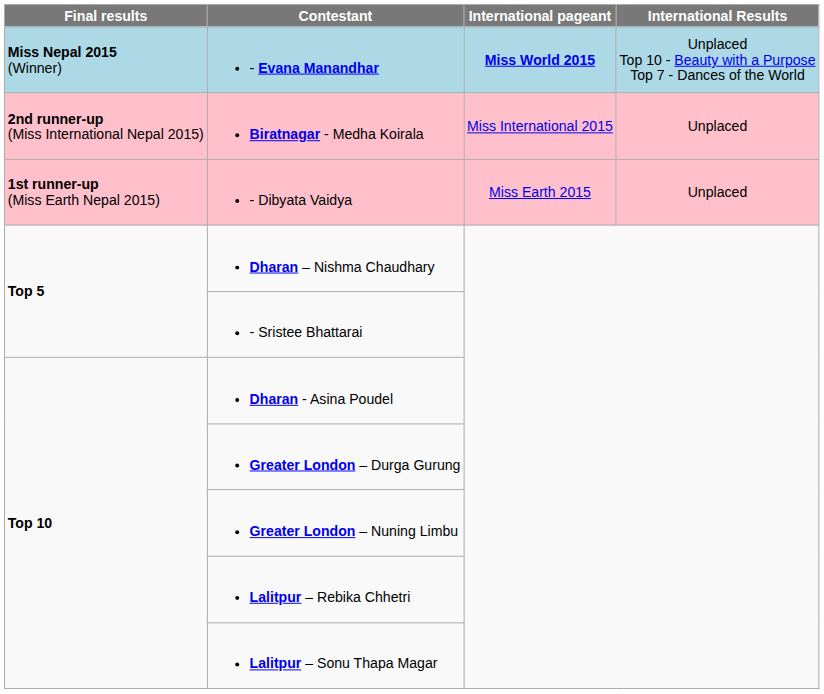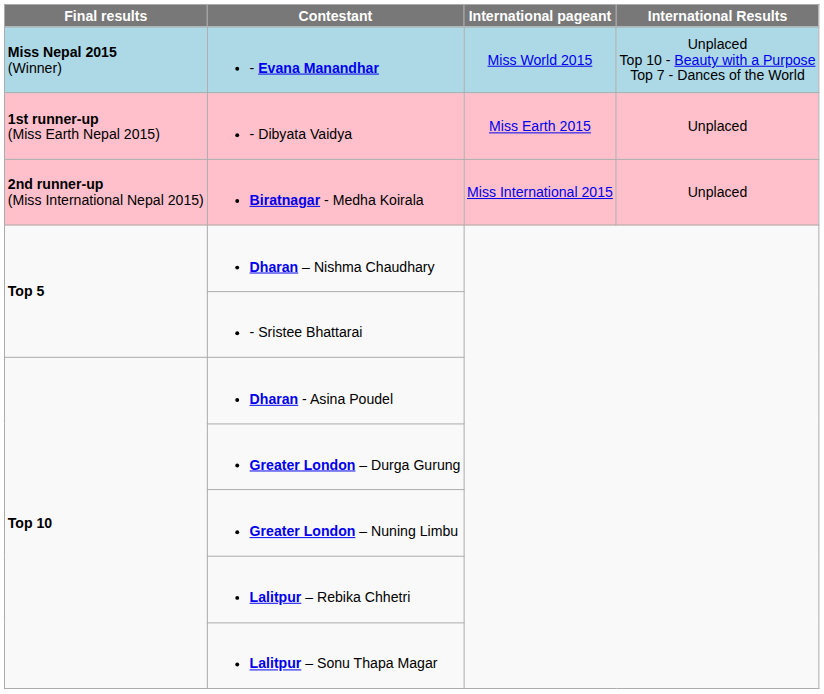- Evana Manandhar | International pageant: bold -> normal
rows swapped: - Dibyata Vaidya <-> Biratnagar - Medha Koirala
